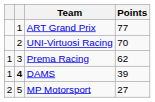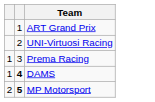- column: Points | 77 | 70 | 62 | 39 | 27
MP Motorsport | column 2: normal -> bold
